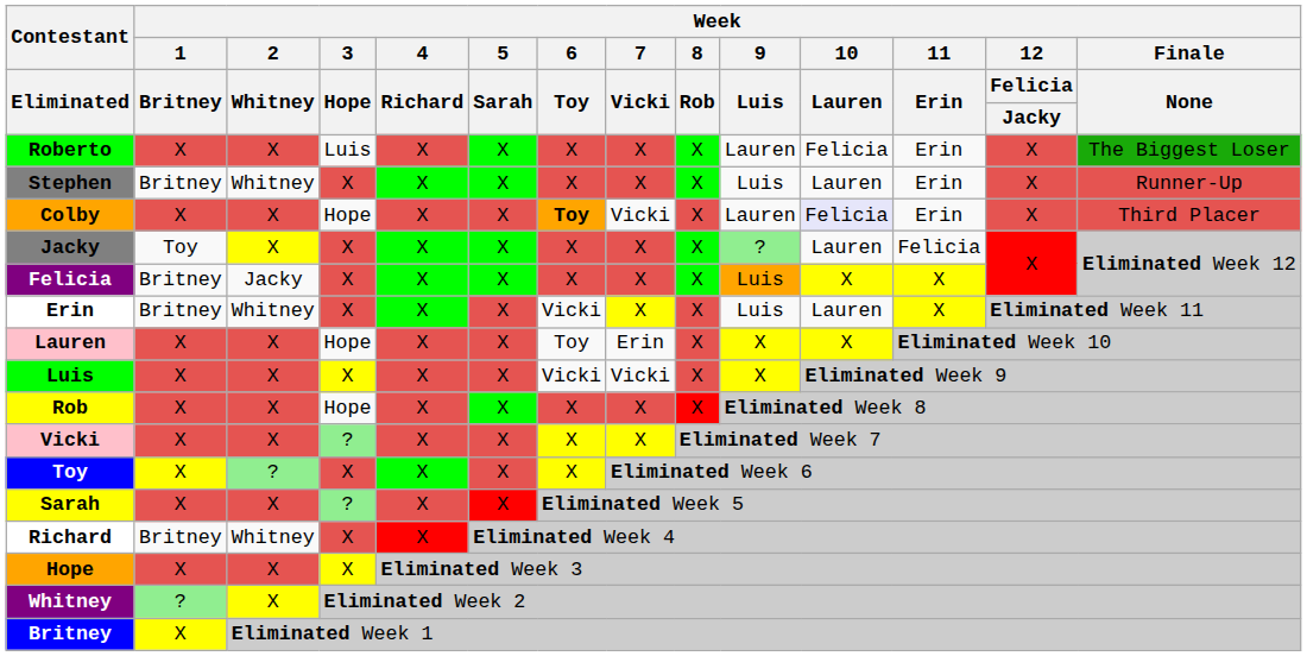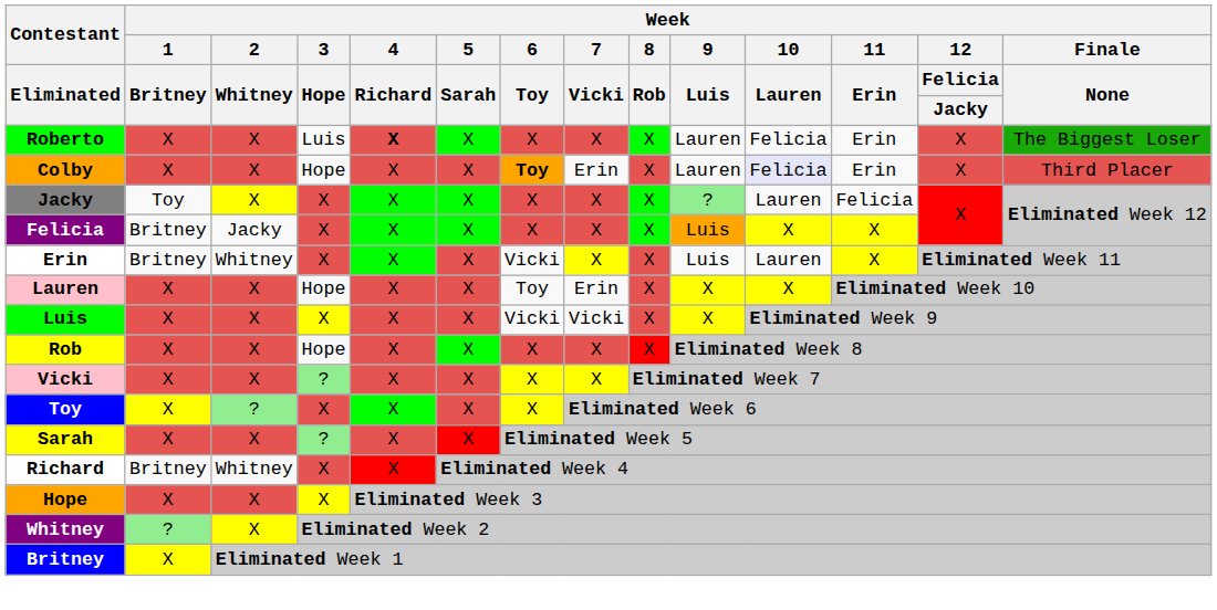Roberto | Week / 4 / Richard: normal -> bold
- row: Stephen | Britney | Whitney | X | X | X | X | X | X | Luis | Lauren | Erin | X | Runner-Up
Colby | Week / 7 / Vicki: Vicki -> Erin
